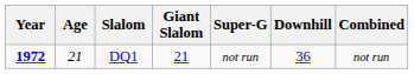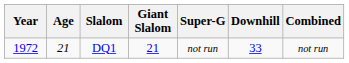DQ1 | Year: bold -> normal
DQ1 | Downhill: 36 -> 33
